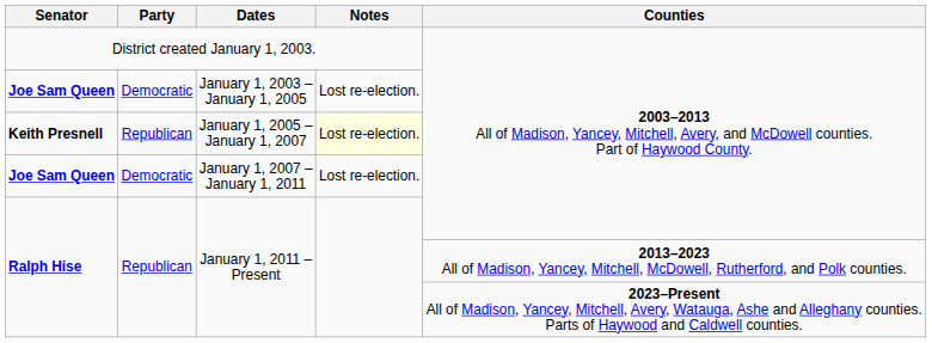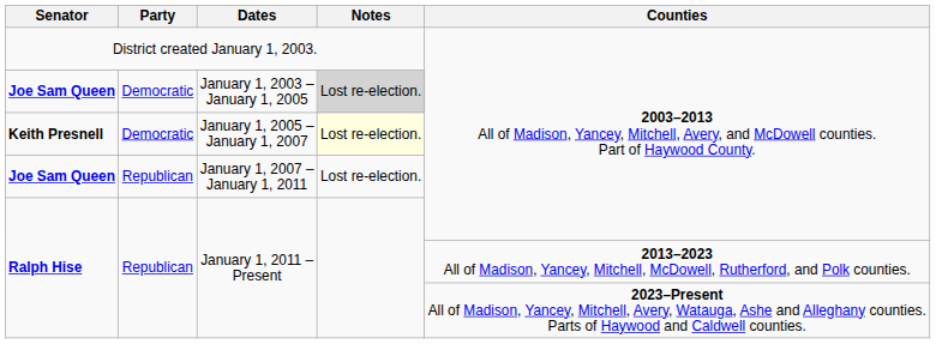January 1, 2003 – January 1, 2005 | Notes: no background -> lightgrey background
January 1, 2005 – January 1, 2007 | Party: Republican -> Democratic
January 1, 2007 – January 1, 2011 | Party: Democratic -> Republican
